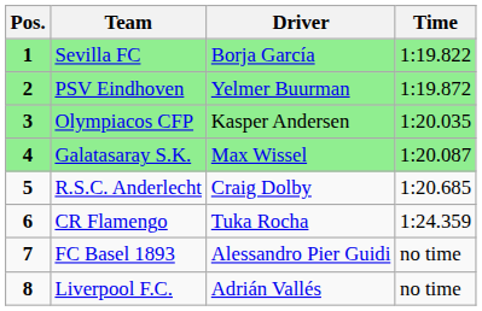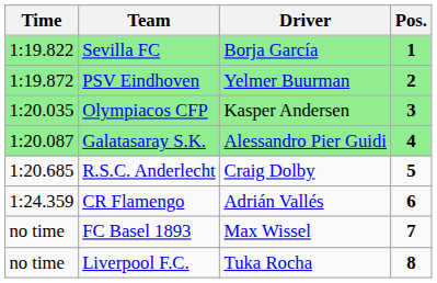columns swapped: Pos. <-> Time
Galatasaray S.K. | Driver: Max Wissel -> Alessandro Pier Guidi
CR Flamengo | Driver: Tuka Rocha -> Adrián Vallés
FC Basel 1893 | Driver: Alessandro Pier Guidi -> Max Wissel
Liverpool F.C. | Driver: Adrián Vallés -> Tuka Rocha
